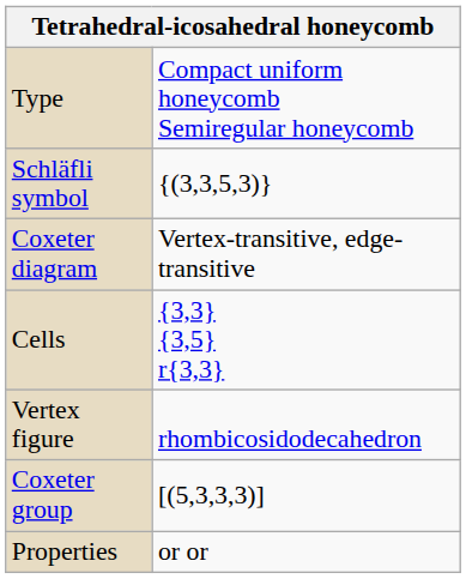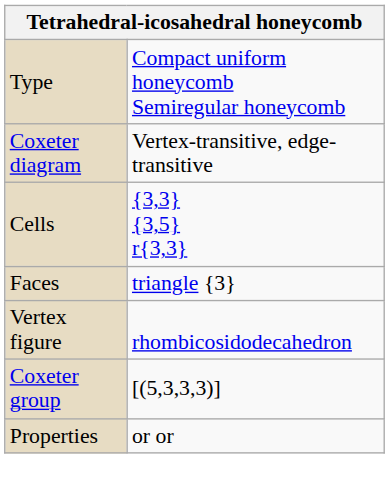- row: Schläfli symbol | {(3,3,5,3)}
+ row: Faces | triangle {3}
